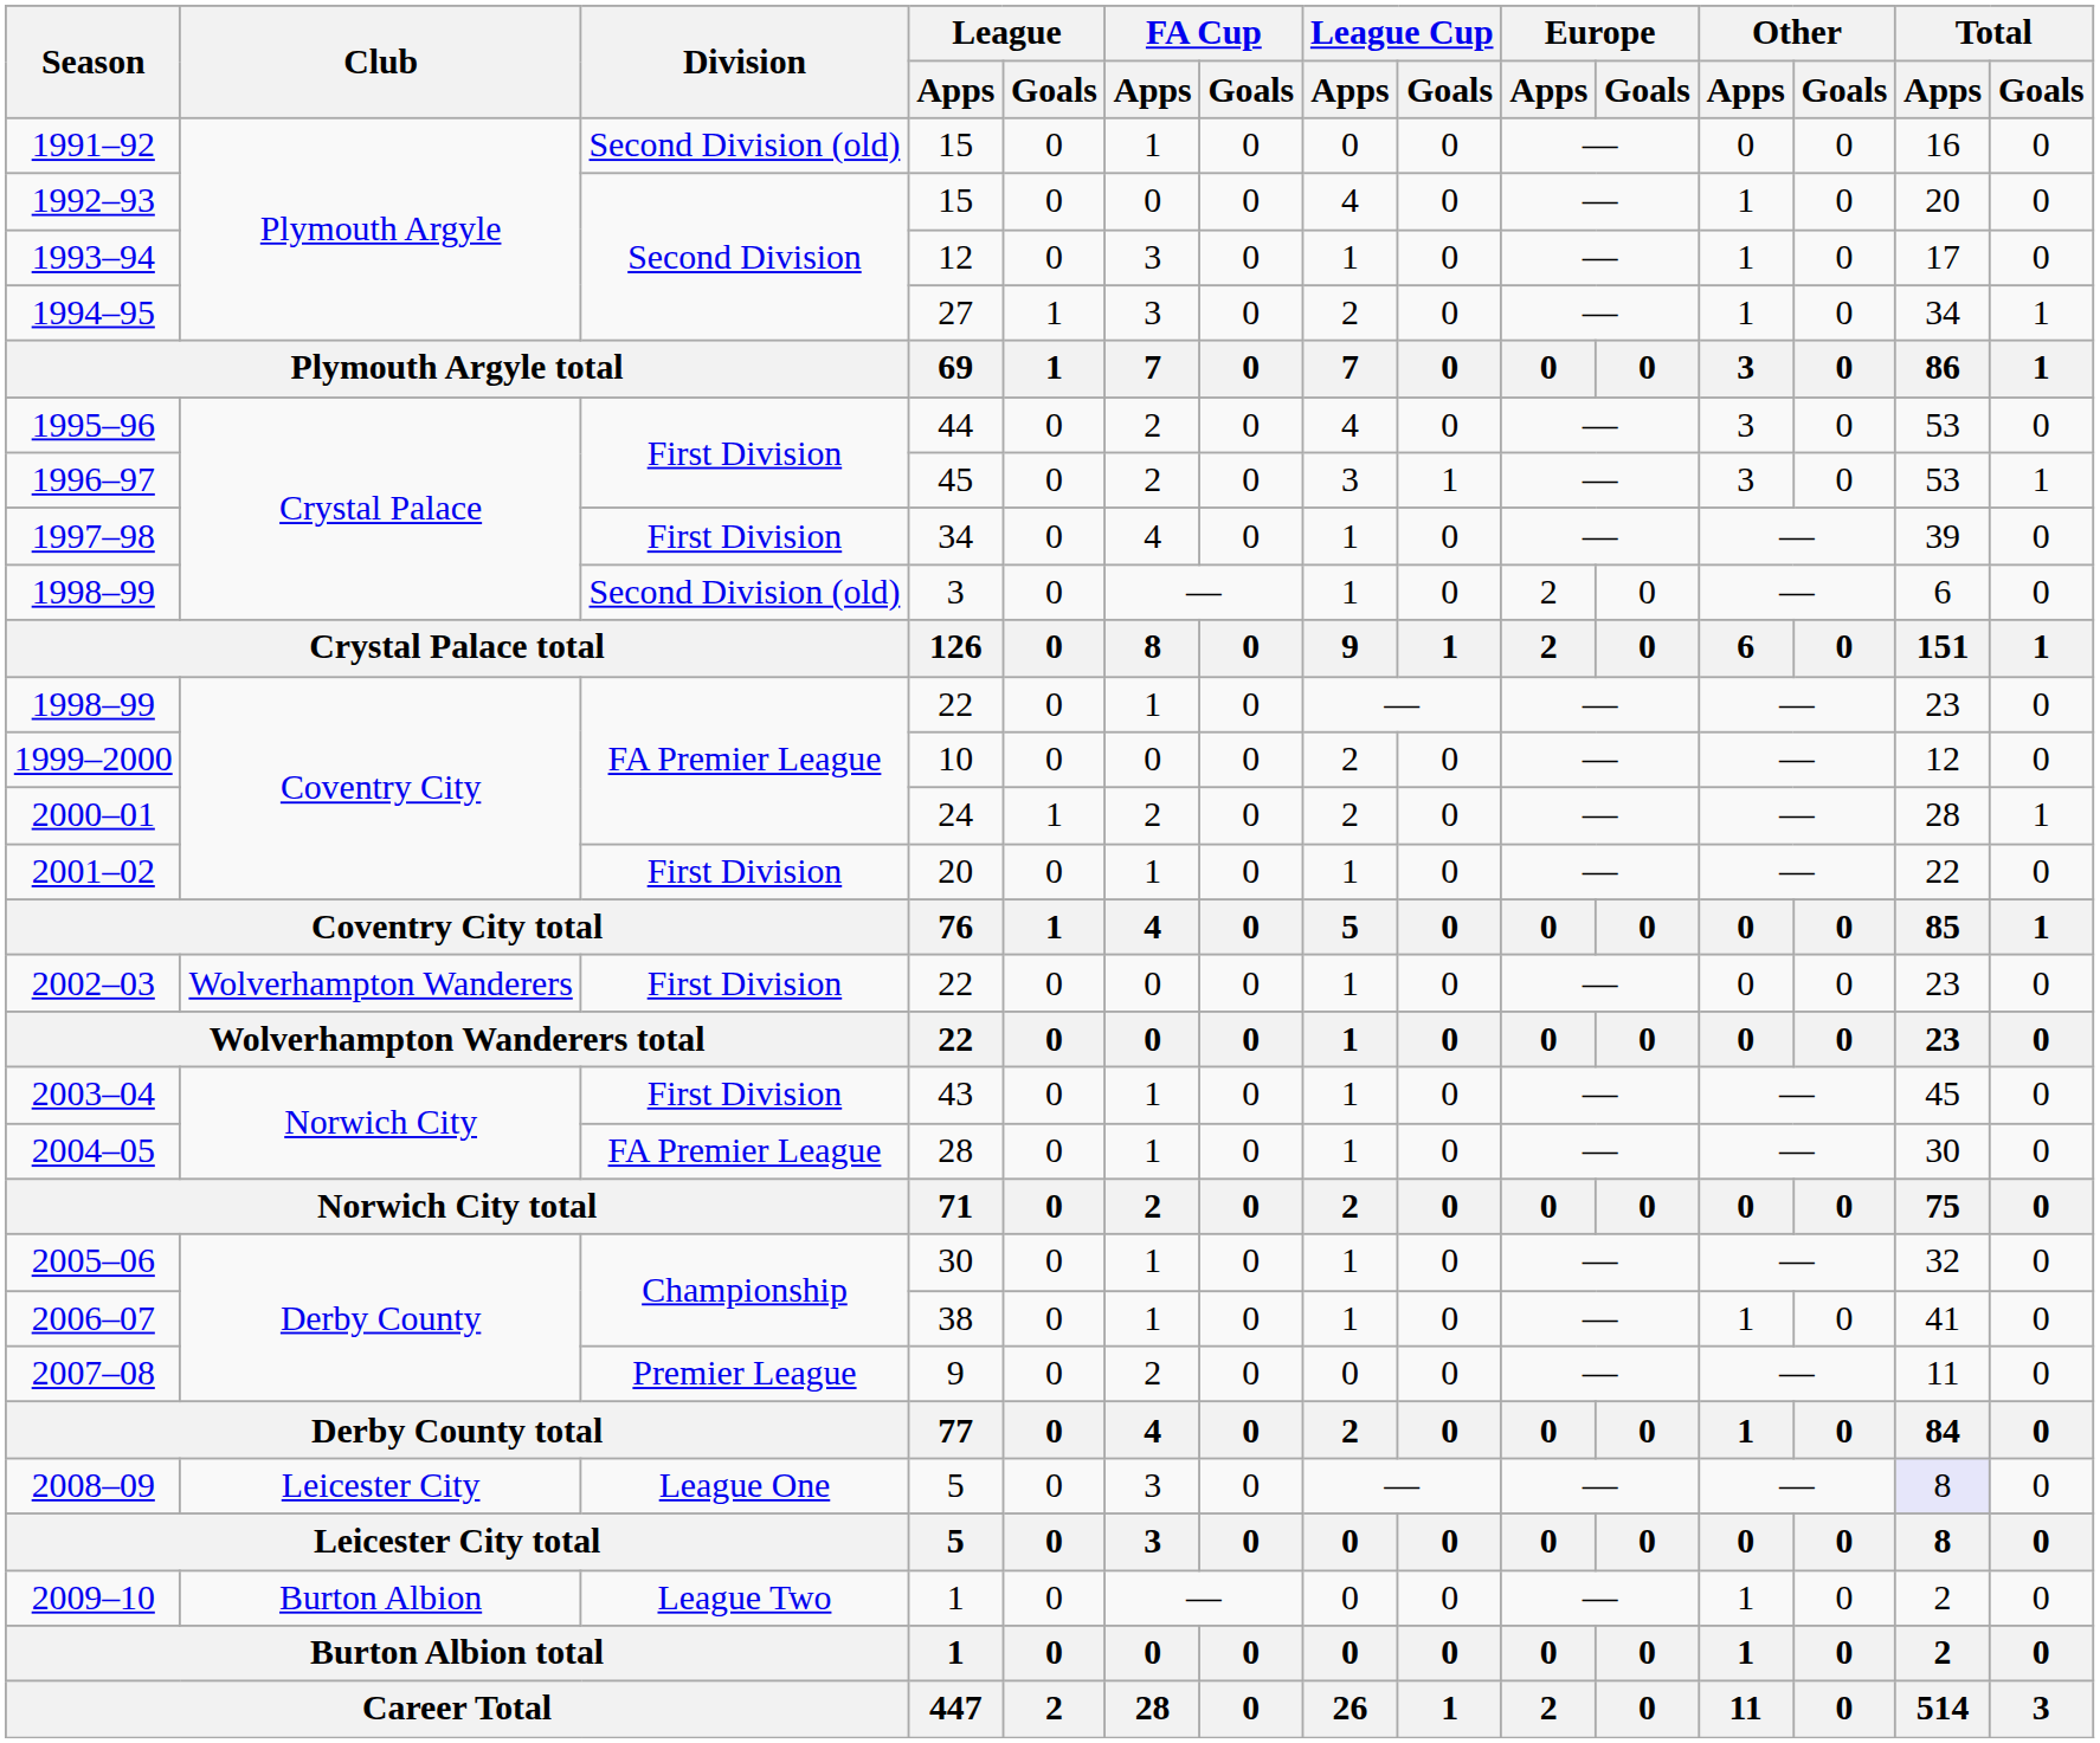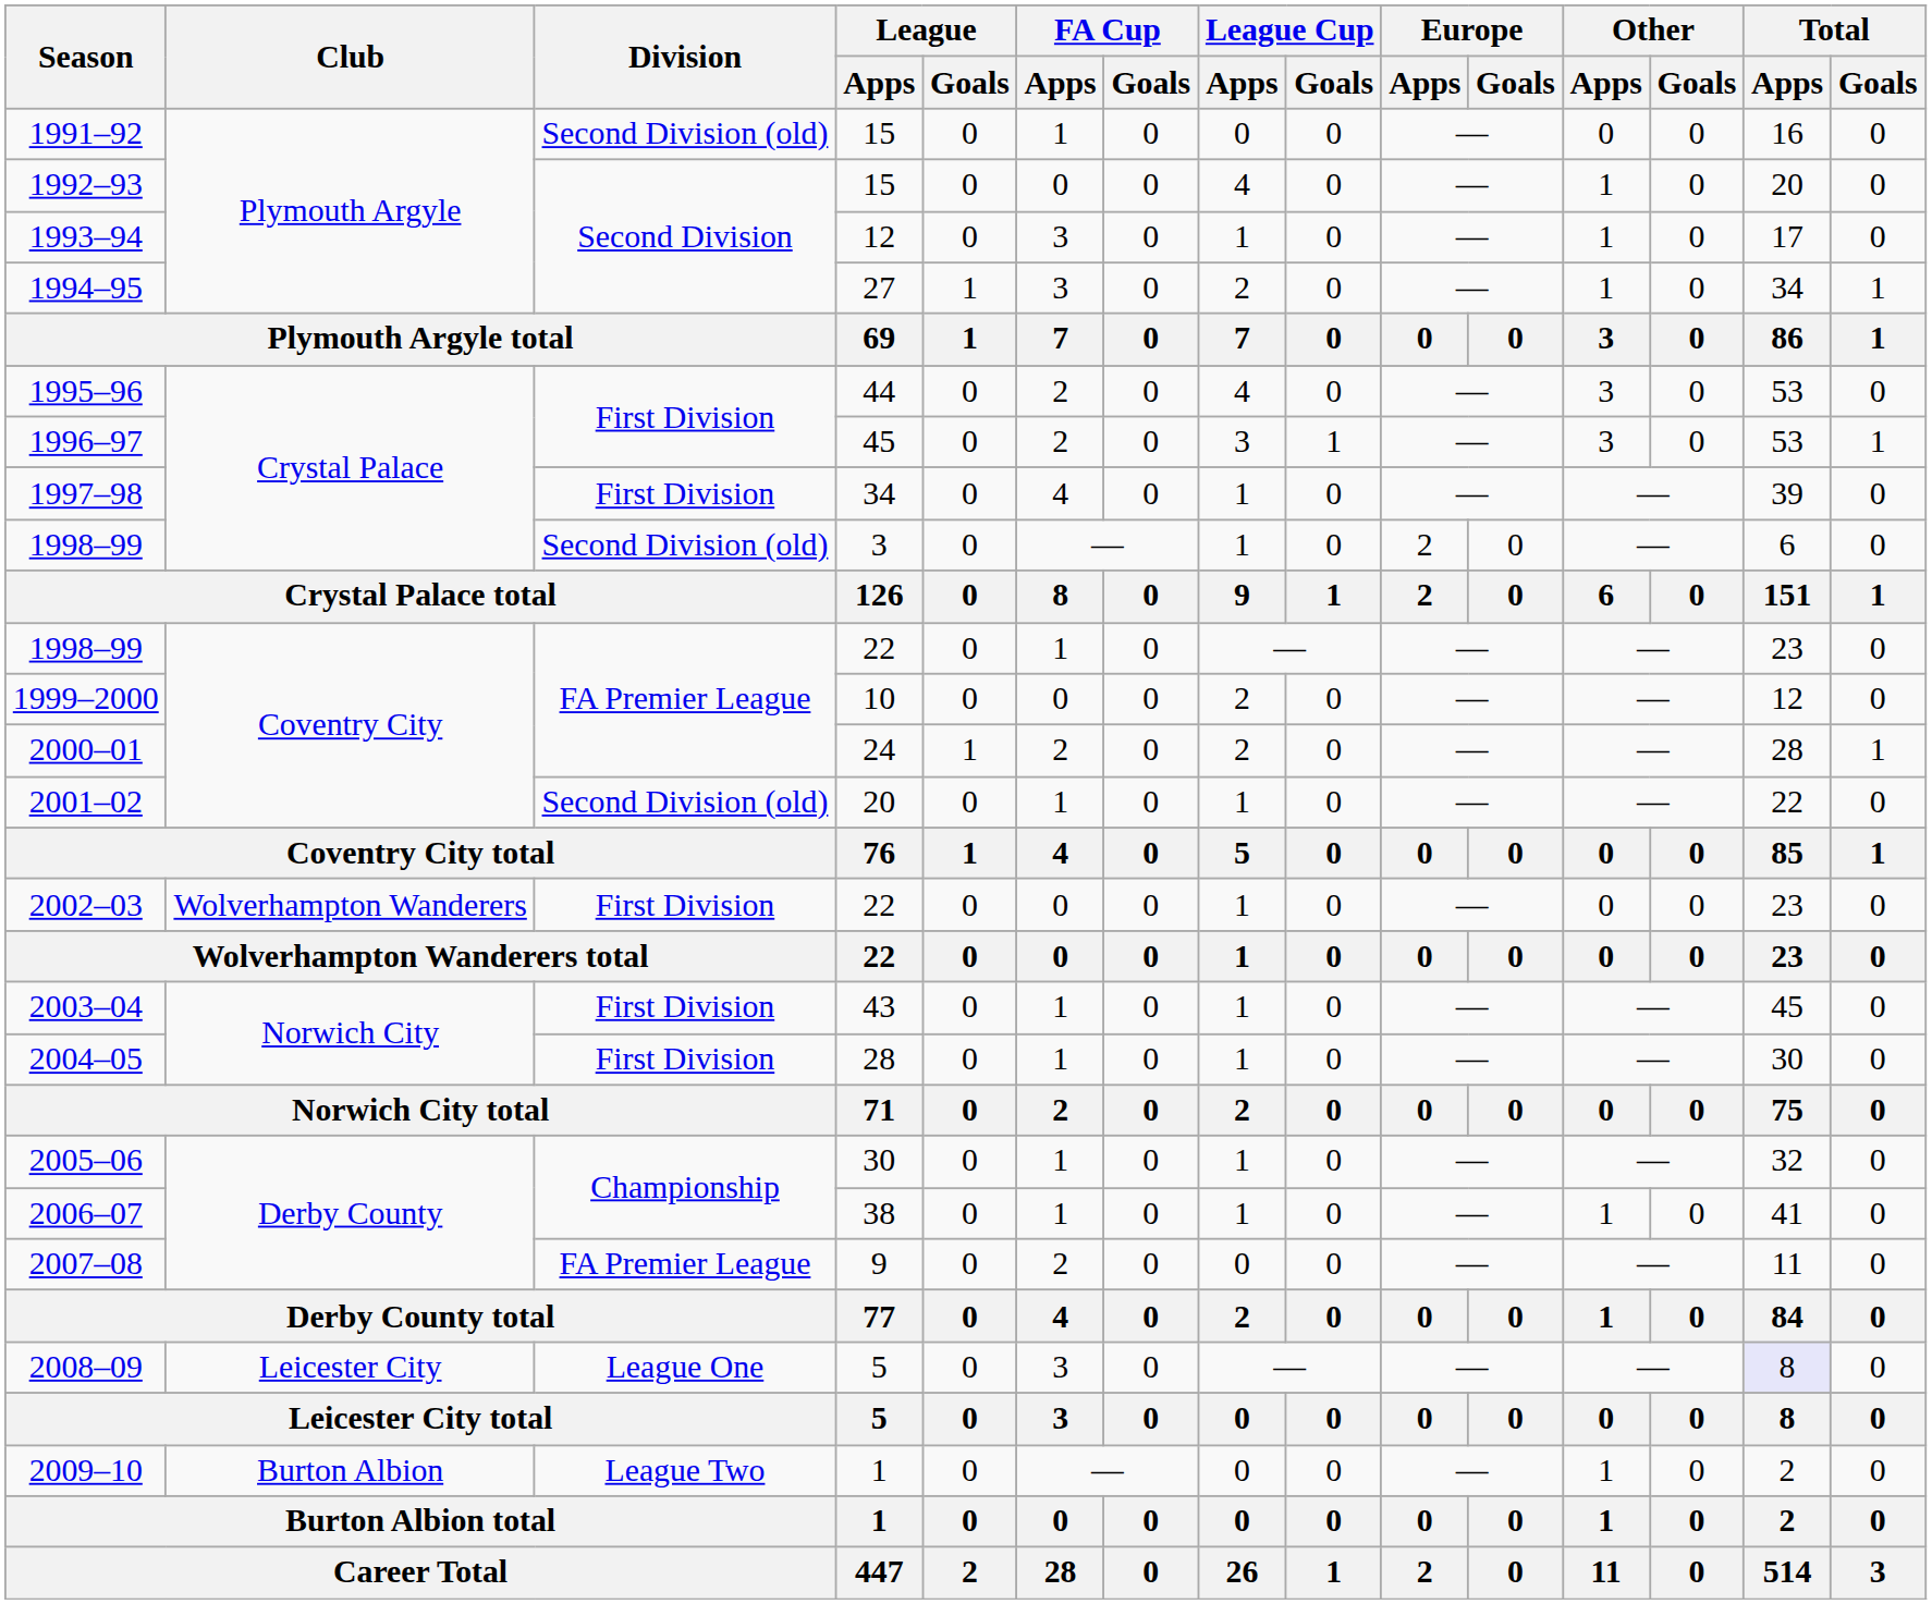2001–02 | Division: First Division -> Second Division (old)
2004–05 | Division: FA Premier League -> First Division
2007–08 | Division: Premier League -> FA Premier League
